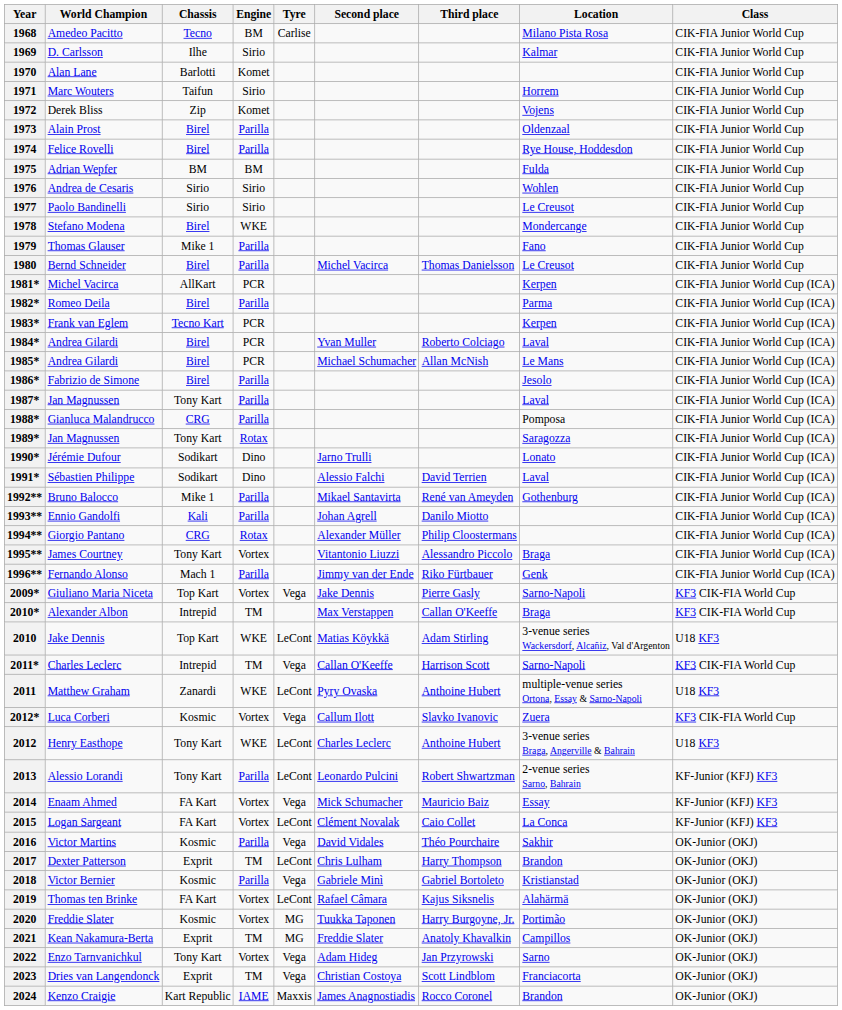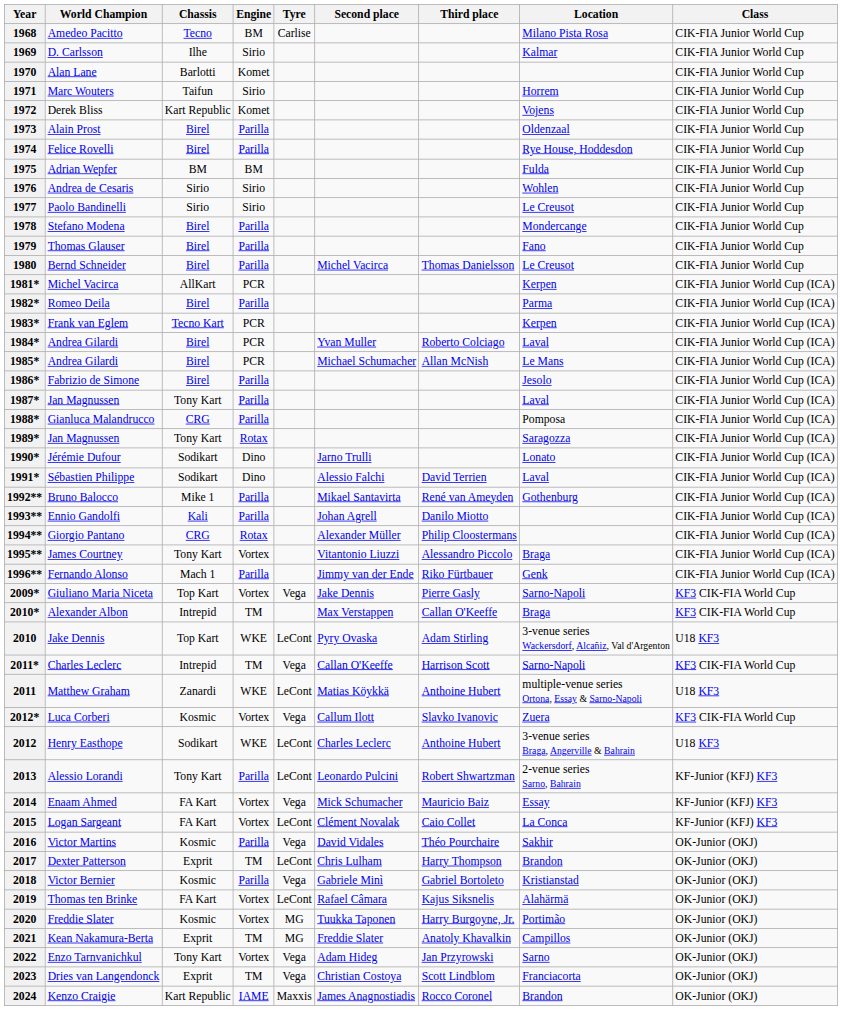1972 | Chassis: Zip -> Kart Republic
1978 | Engine: WKE -> Parilla
1979 | Chassis: Mike 1 -> Birel
2010 | Second place: Matias Köykkä -> Pyry Ovaska
2011 | Second place: Pyry Ovaska -> Matias Köykkä
2012 | Chassis: Tony Kart -> Sodikart
